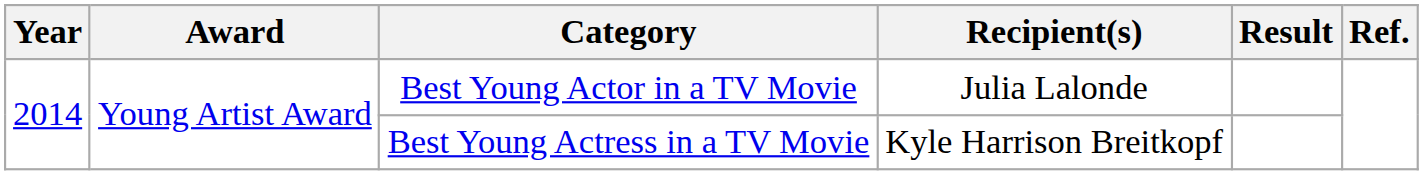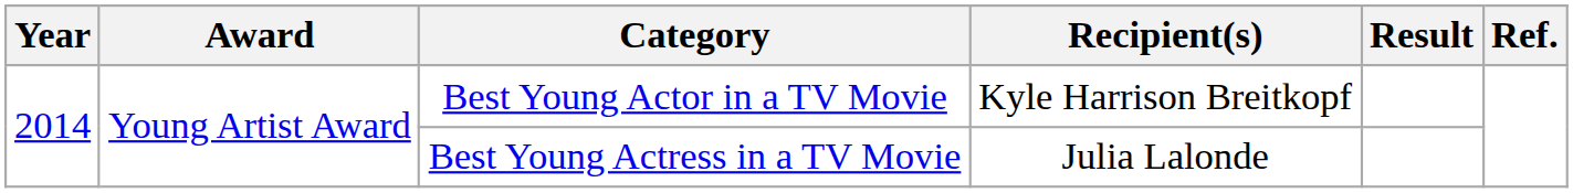Best Young Actor in a TV Movie | Recipient(s): Julia Lalonde -> Kyle Harrison Breitkopf
Best Young Actress in a TV Movie | Recipient(s): Kyle Harrison Breitkopf -> Julia Lalonde
